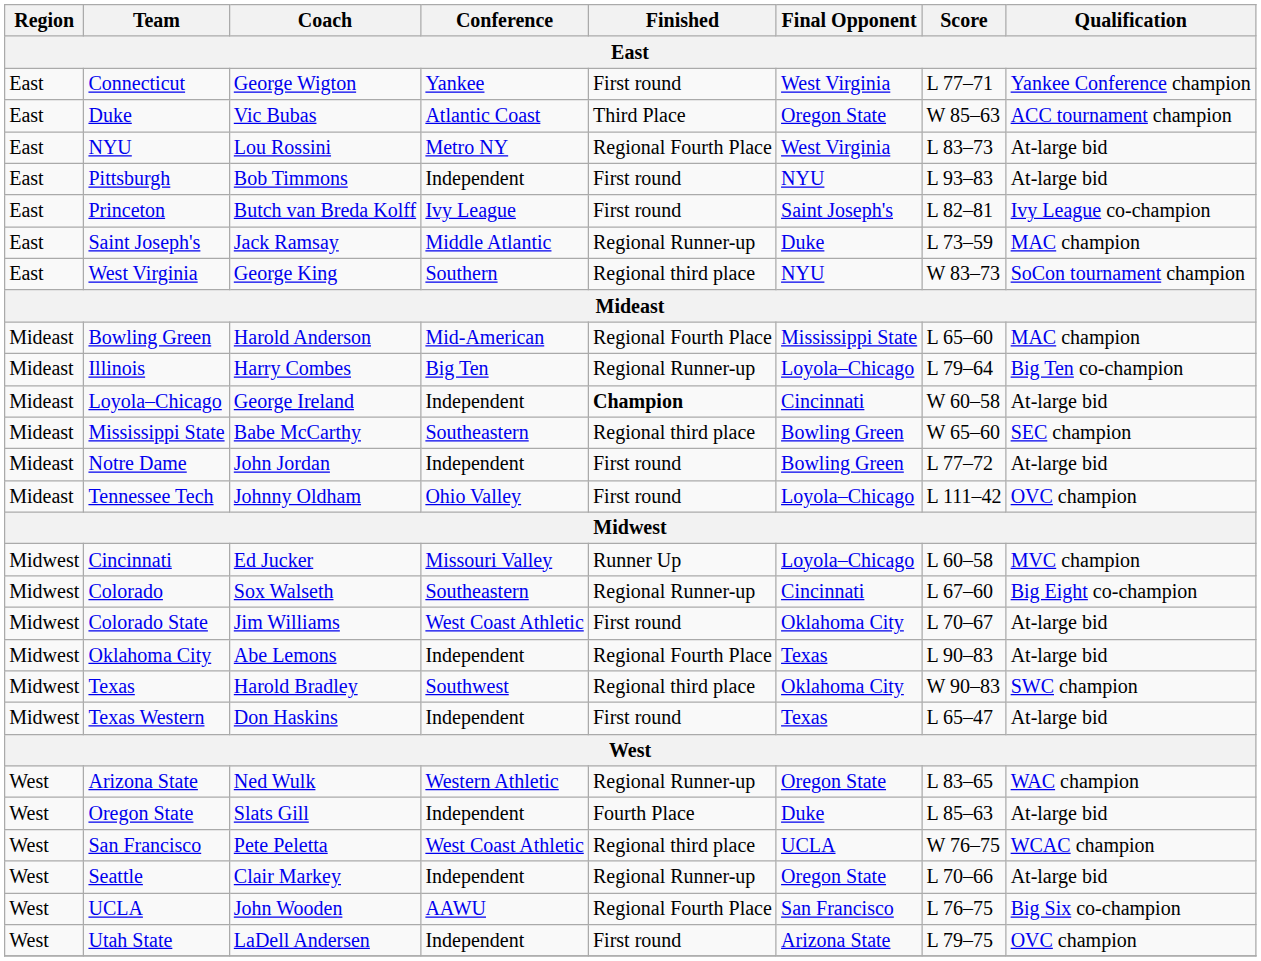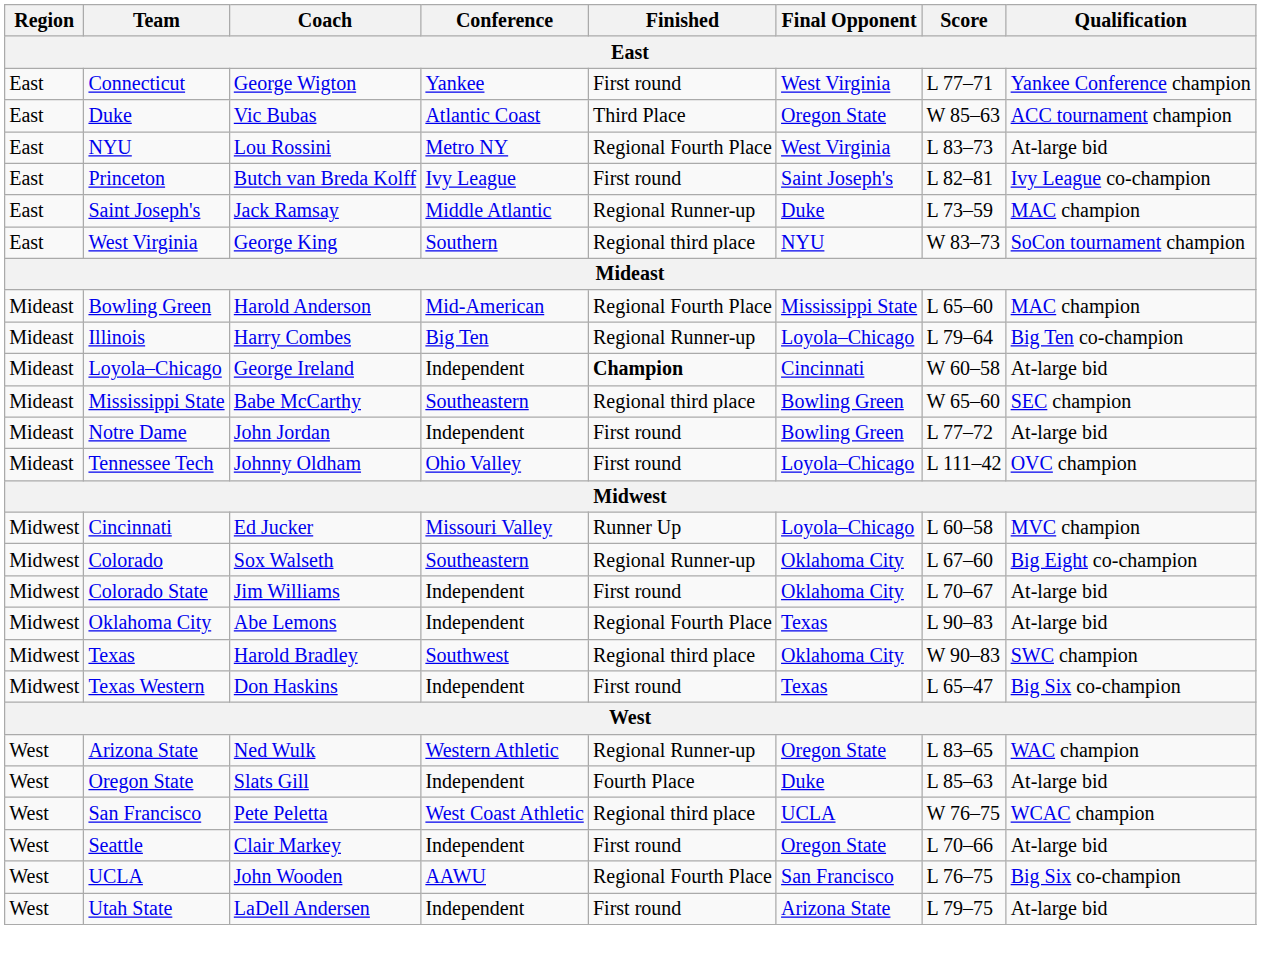- row: East | Pittsburgh | Bob Timmons | Independent | First round | NYU | L 93–83 | At-large bid
Colorado | Final Opponent: Cincinnati -> Oklahoma City
Colorado State | Conference: West Coast Athletic -> Independent
Texas Western | Qualification: At-large bid -> Big Six co-champion
Seattle | Finished: Regional Runner-up -> First round
Utah State | Qualification: OVC champion -> At-large bid
